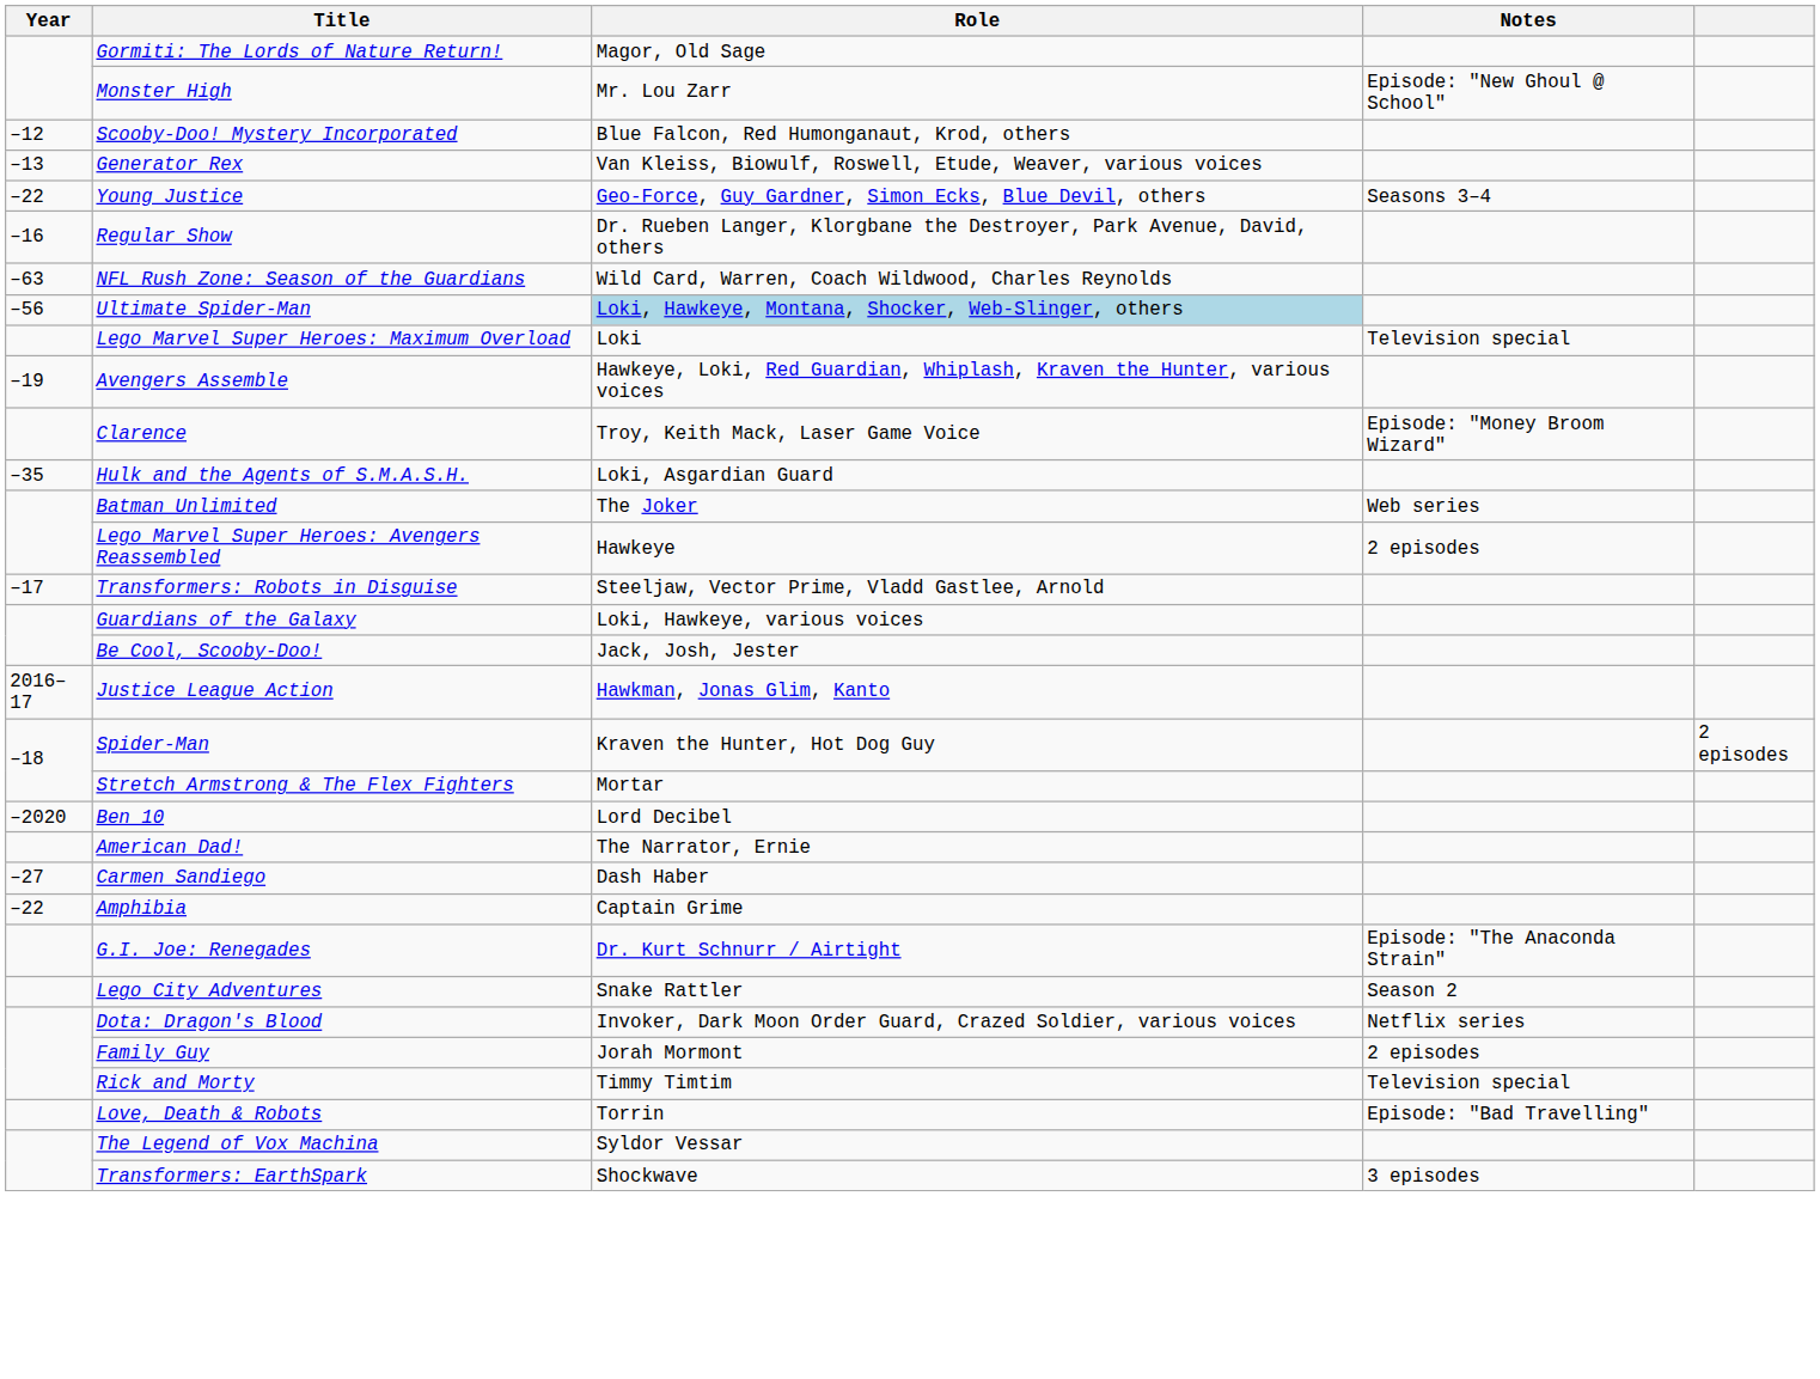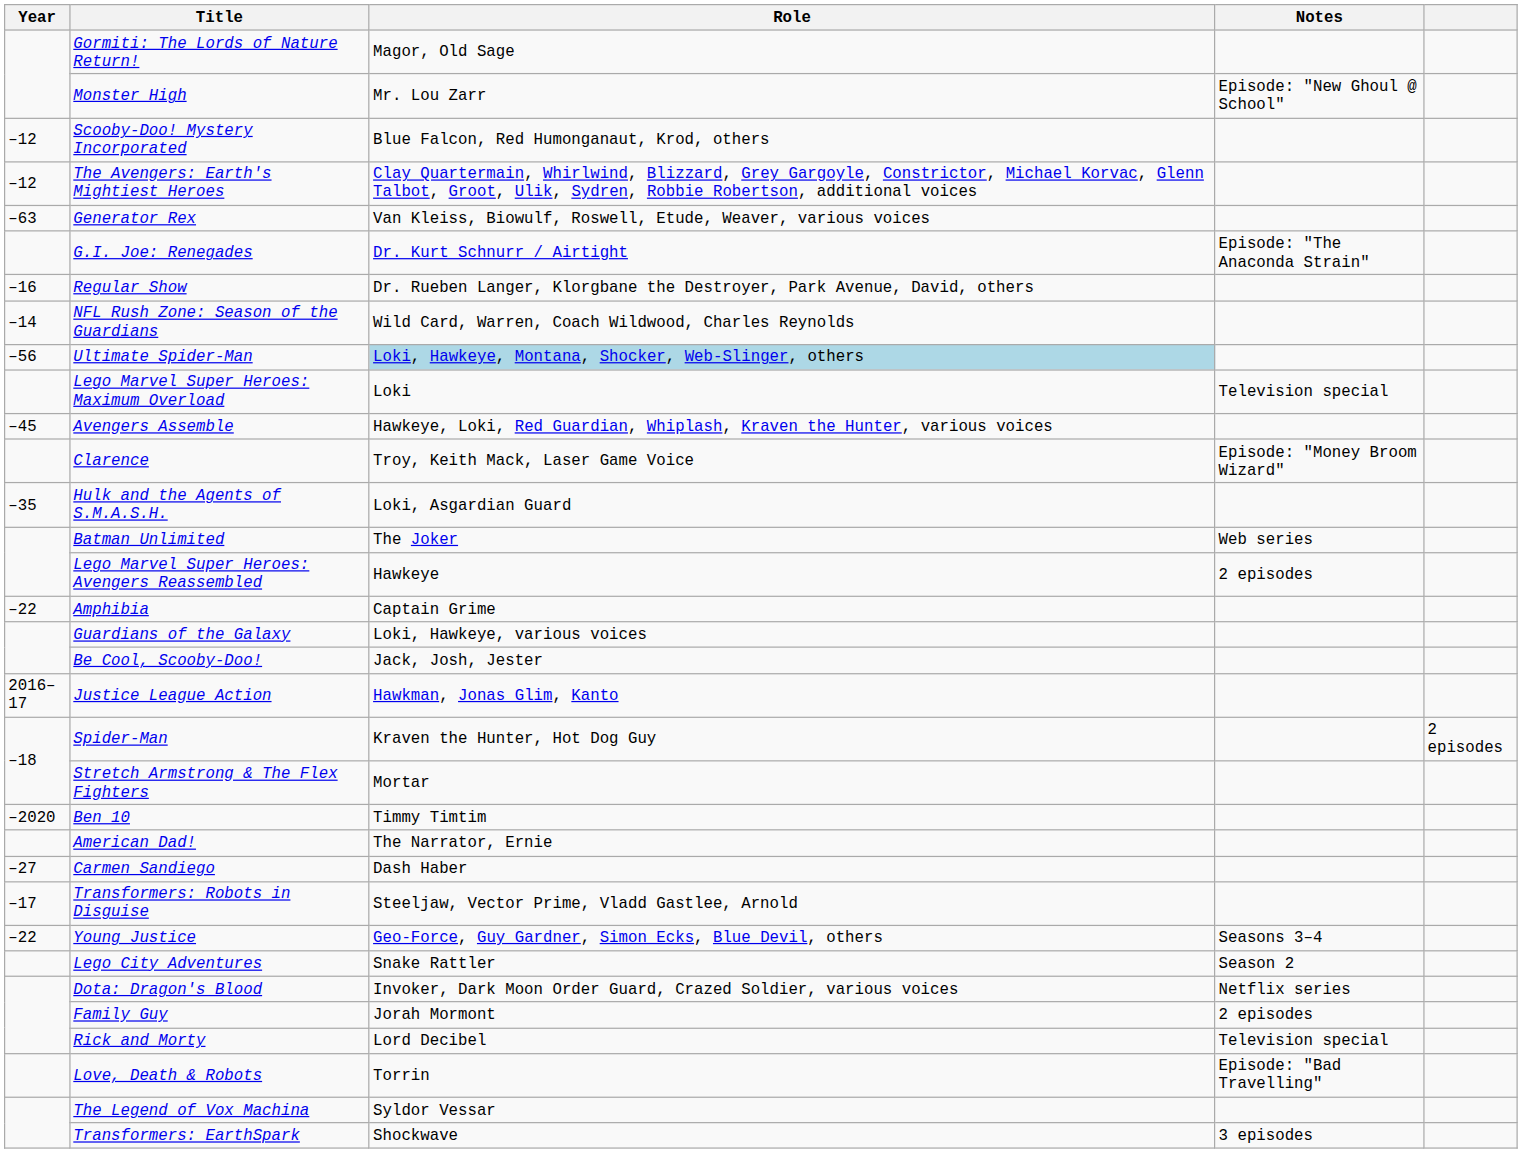+ row: –12 | The Avengers: Earth's Mightiest Heroes | Clay Quartermain, Whirlwind, Blizzard, Grey Gargoyle, Constrictor, Michael Korvac, Glenn Talbot, Groot, Ulik, Sydren, Robbie Robertson, additional voices
Generator Rex | Year: –13 -> –63
rows swapped: G.I. Joe: Renegades <-> Young Justice
NFL Rush Zone: Season of the Guardians | Year: –63 -> –14
Avengers Assemble | Year: –19 -> –45
rows swapped: Transformers: Robots in Disguise <-> Amphibia
Ben 10 | Role: Lord Decibel -> Timmy Timtim
Rick and Morty | Role: Timmy Timtim -> Lord Decibel
